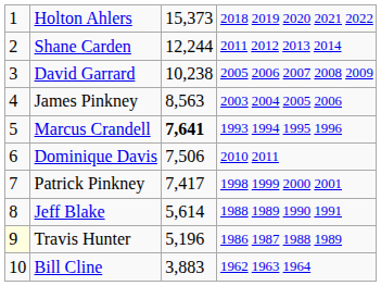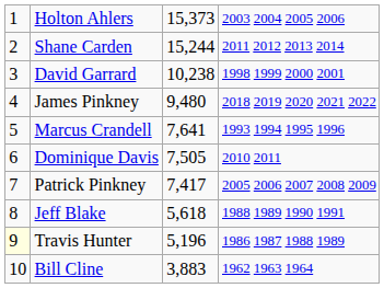Holton Ahlers | column 4: 2018 2019 2020 2021 2022 -> 2003 2004 2005 2006
Shane Carden | column 3: 12,244 -> 15,244
David Garrard | column 4: 2005 2006 2007 2008 2009 -> 1998 1999 2000 2001
James Pinkney | column 3: 8,563 -> 9,480
James Pinkney | column 4: 2003 2004 2005 2006 -> 2018 2019 2020 2021 2022
Marcus Crandell | column 3: bold -> normal
Dominique Davis | column 3: 7,506 -> 7,505
Patrick Pinkney | column 4: 1998 1999 2000 2001 -> 2005 2006 2007 2008 2009
Jeff Blake | column 3: 5,614 -> 5,618
